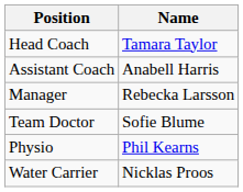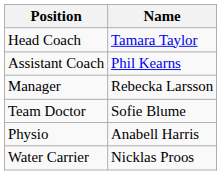Assistant Coach | Name: Anabell Harris -> Phil Kearns
Physio | Name: Phil Kearns -> Anabell Harris
